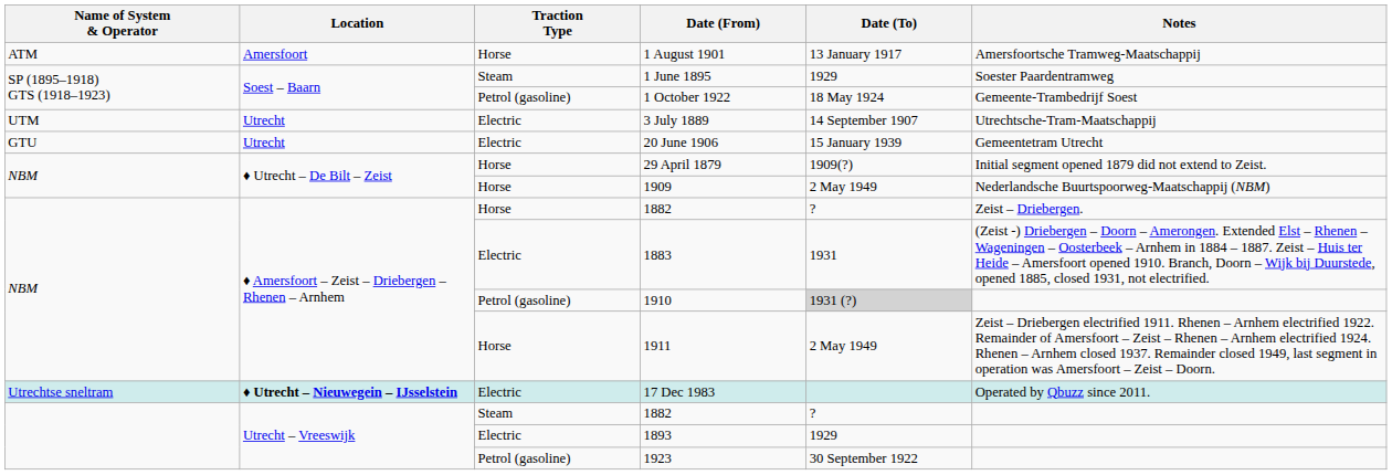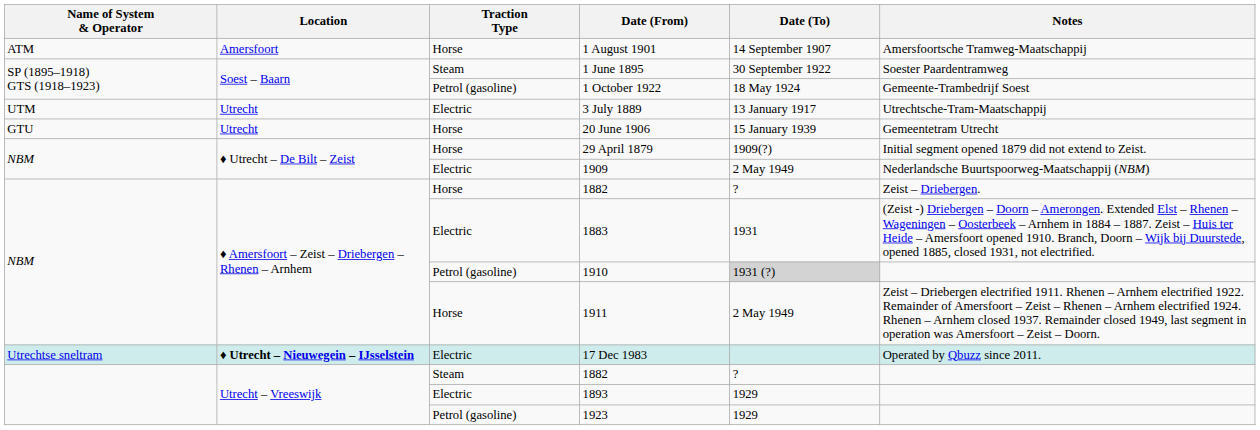1 August 1901 | Date (To): 13 January 1917 -> 14 September 1907
1 June 1895 | Date (To): 1929 -> 30 September 1922
3 July 1889 | Date (To): 14 September 1907 -> 13 January 1917
20 June 1906 | Traction Type: Electric -> Horse
1909 | Traction Type: Horse -> Electric
1923 | Date (To): 30 September 1922 -> 1929
